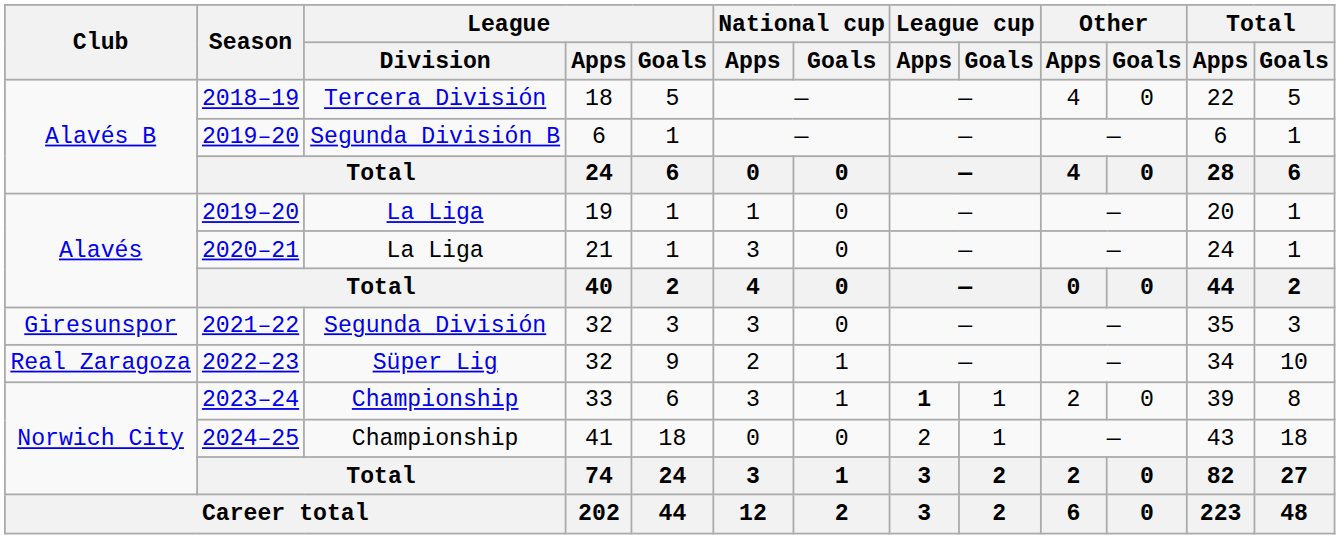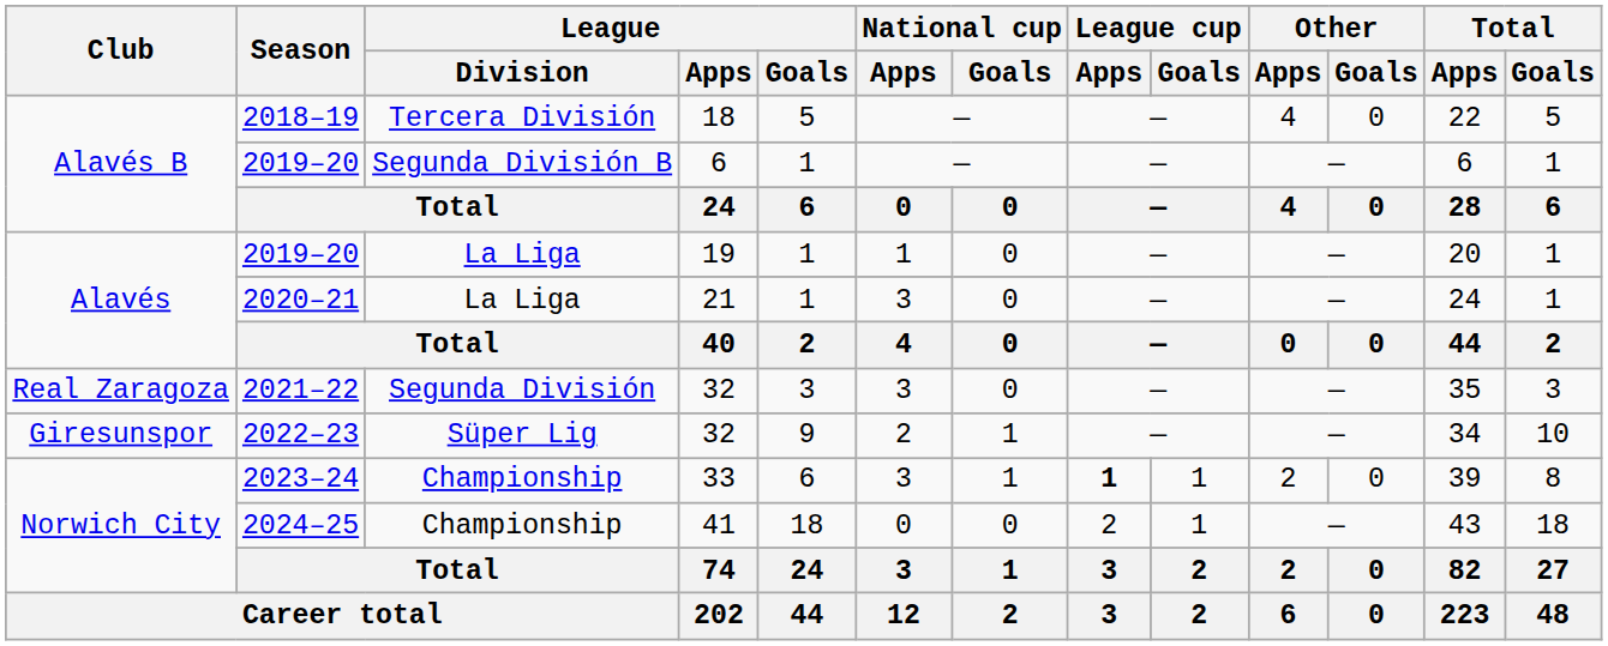2021–22 | Club: Giresunspor -> Real Zaragoza
2022–23 | Club: Real Zaragoza -> Giresunspor
